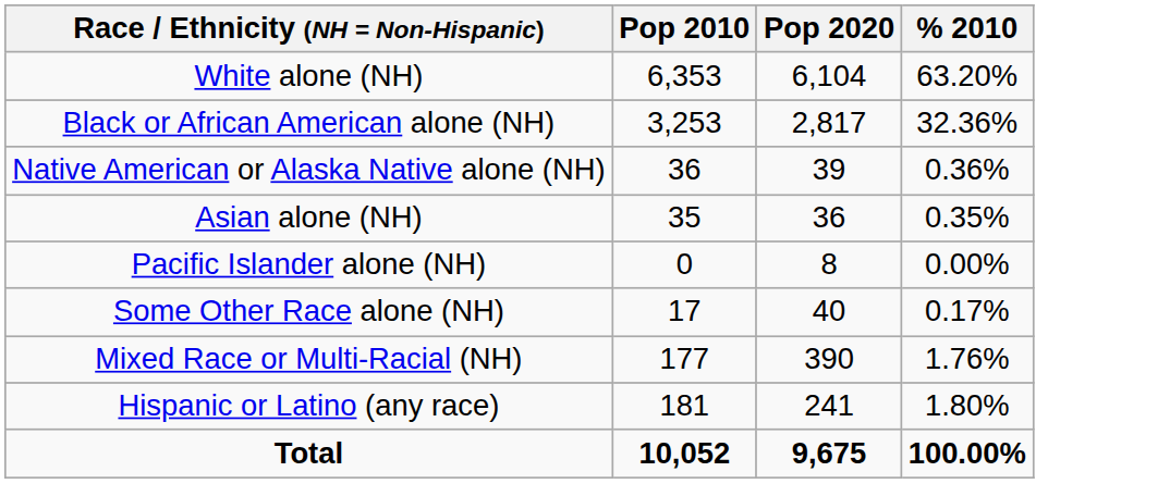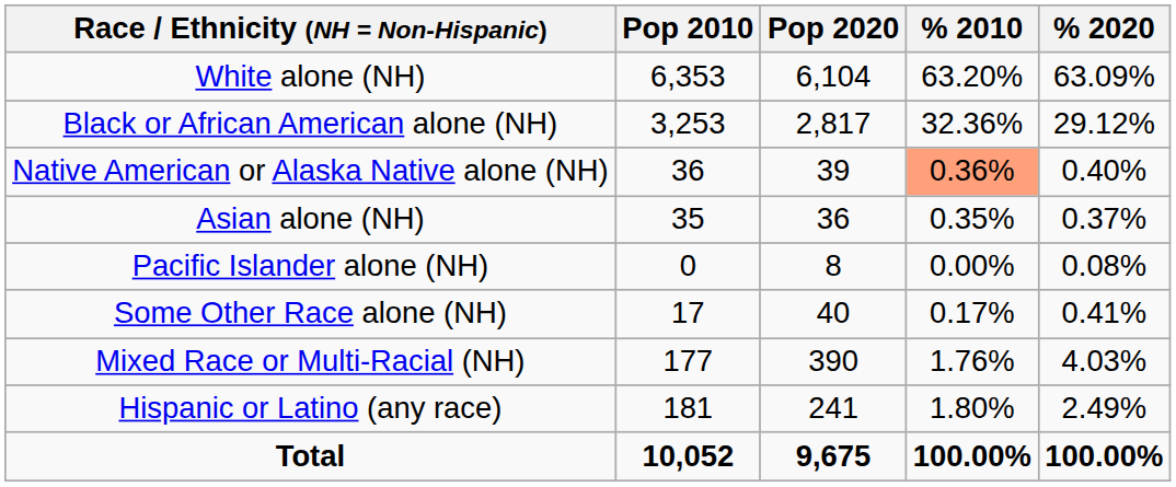+ column: % 2020 | 63.09% | 29.12% | 0.40% | 0.37% | 0.08% | 0.41% | 4.03% | 2.49% | 100.00%
Native American or Alaska Native alone (NH) | % 2010: no background -> lightsalmon background
